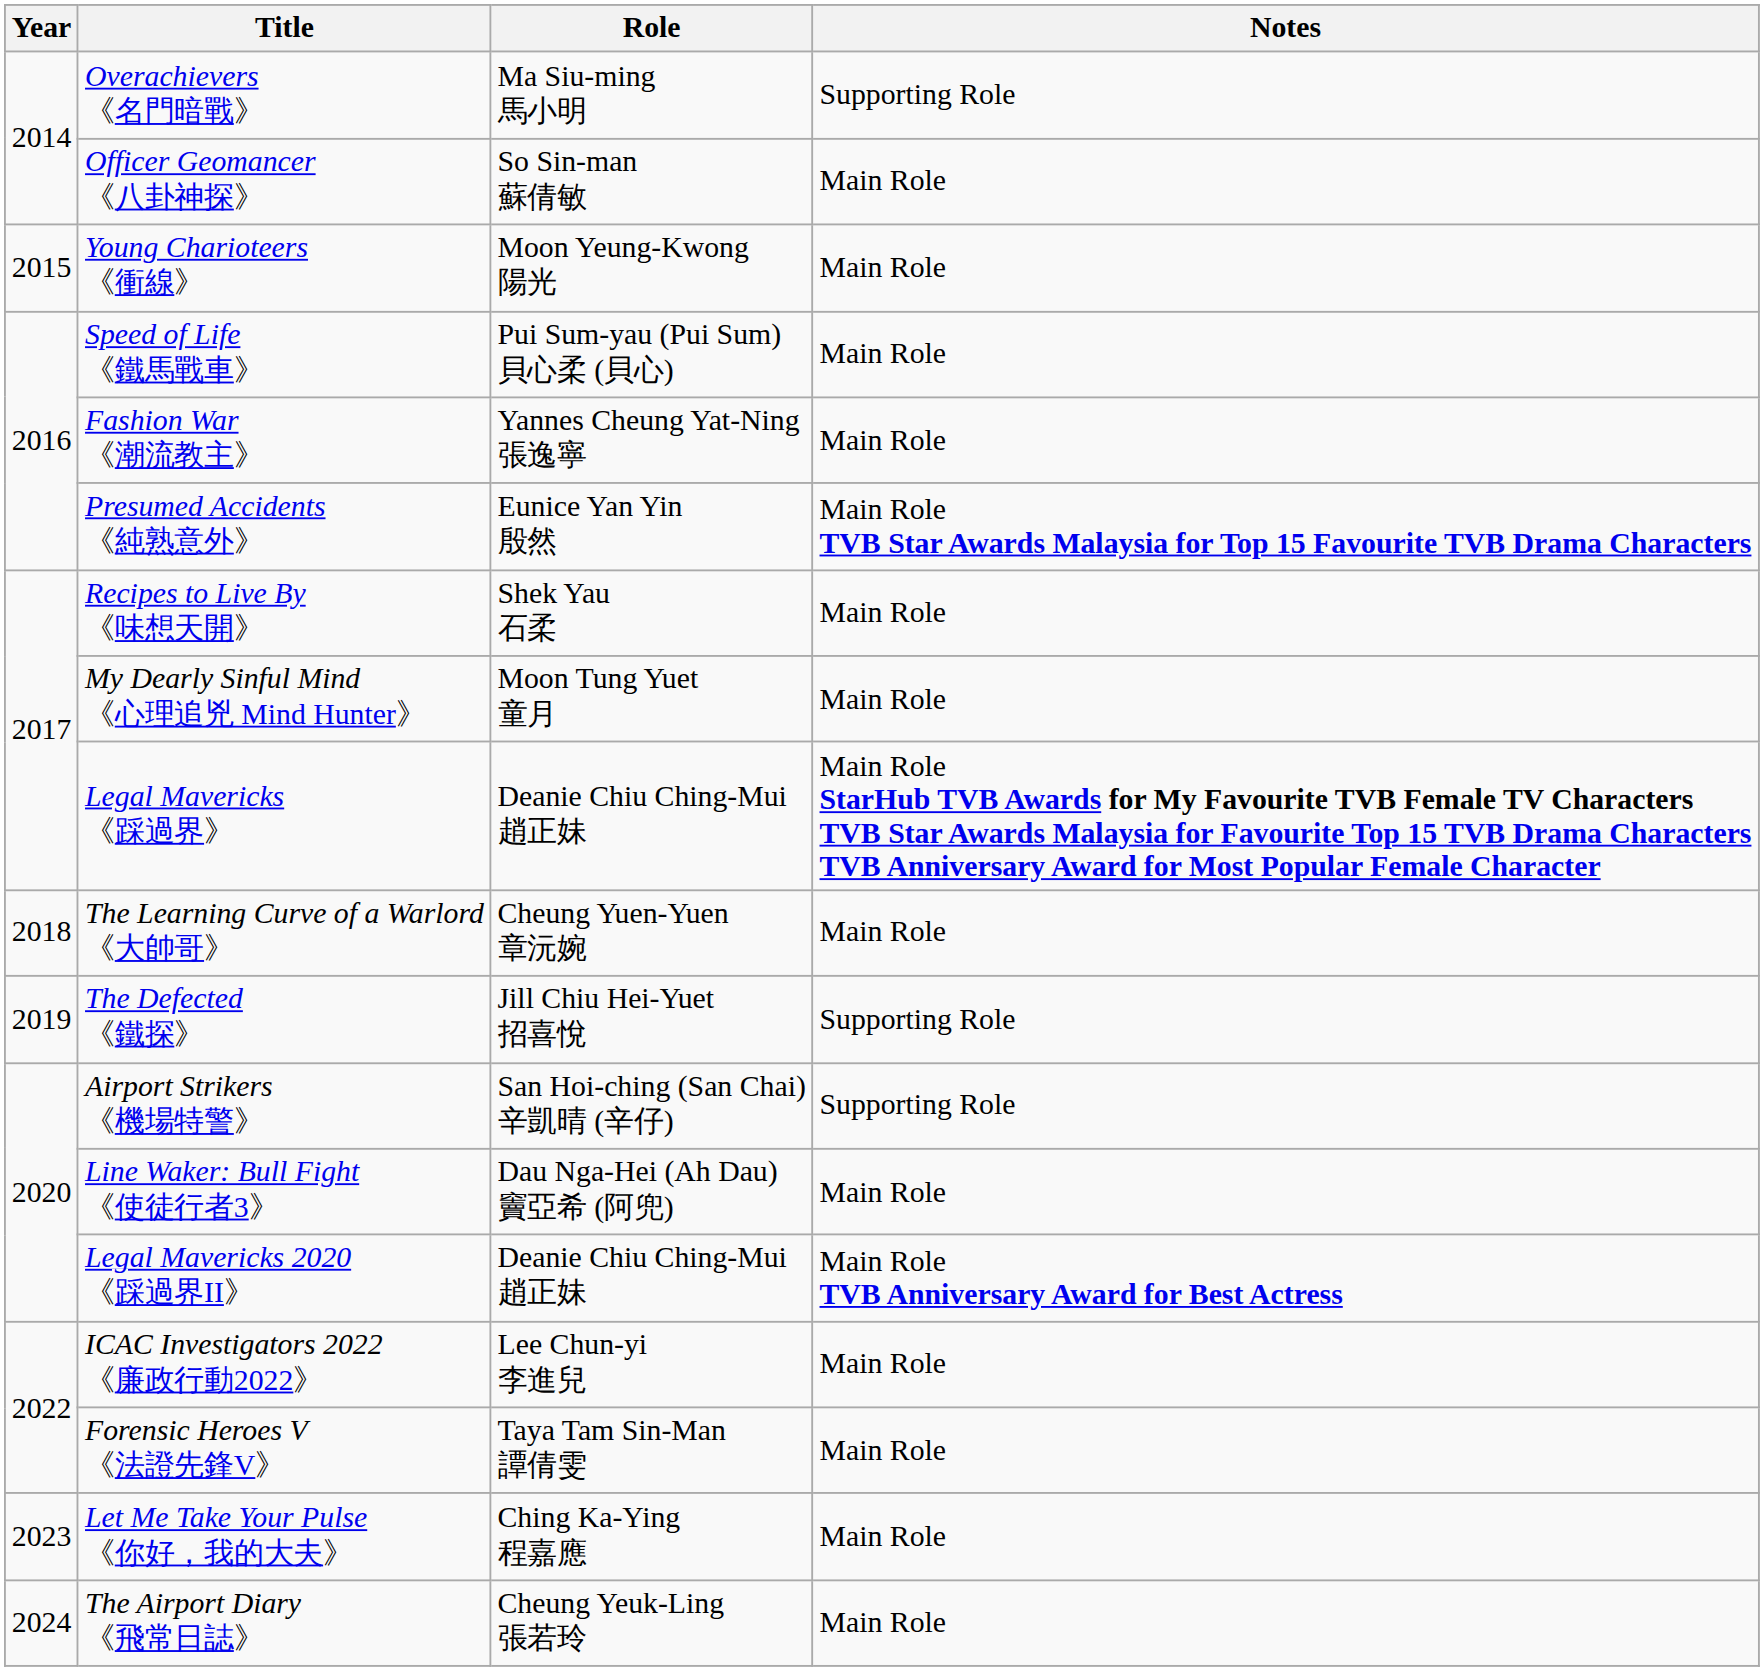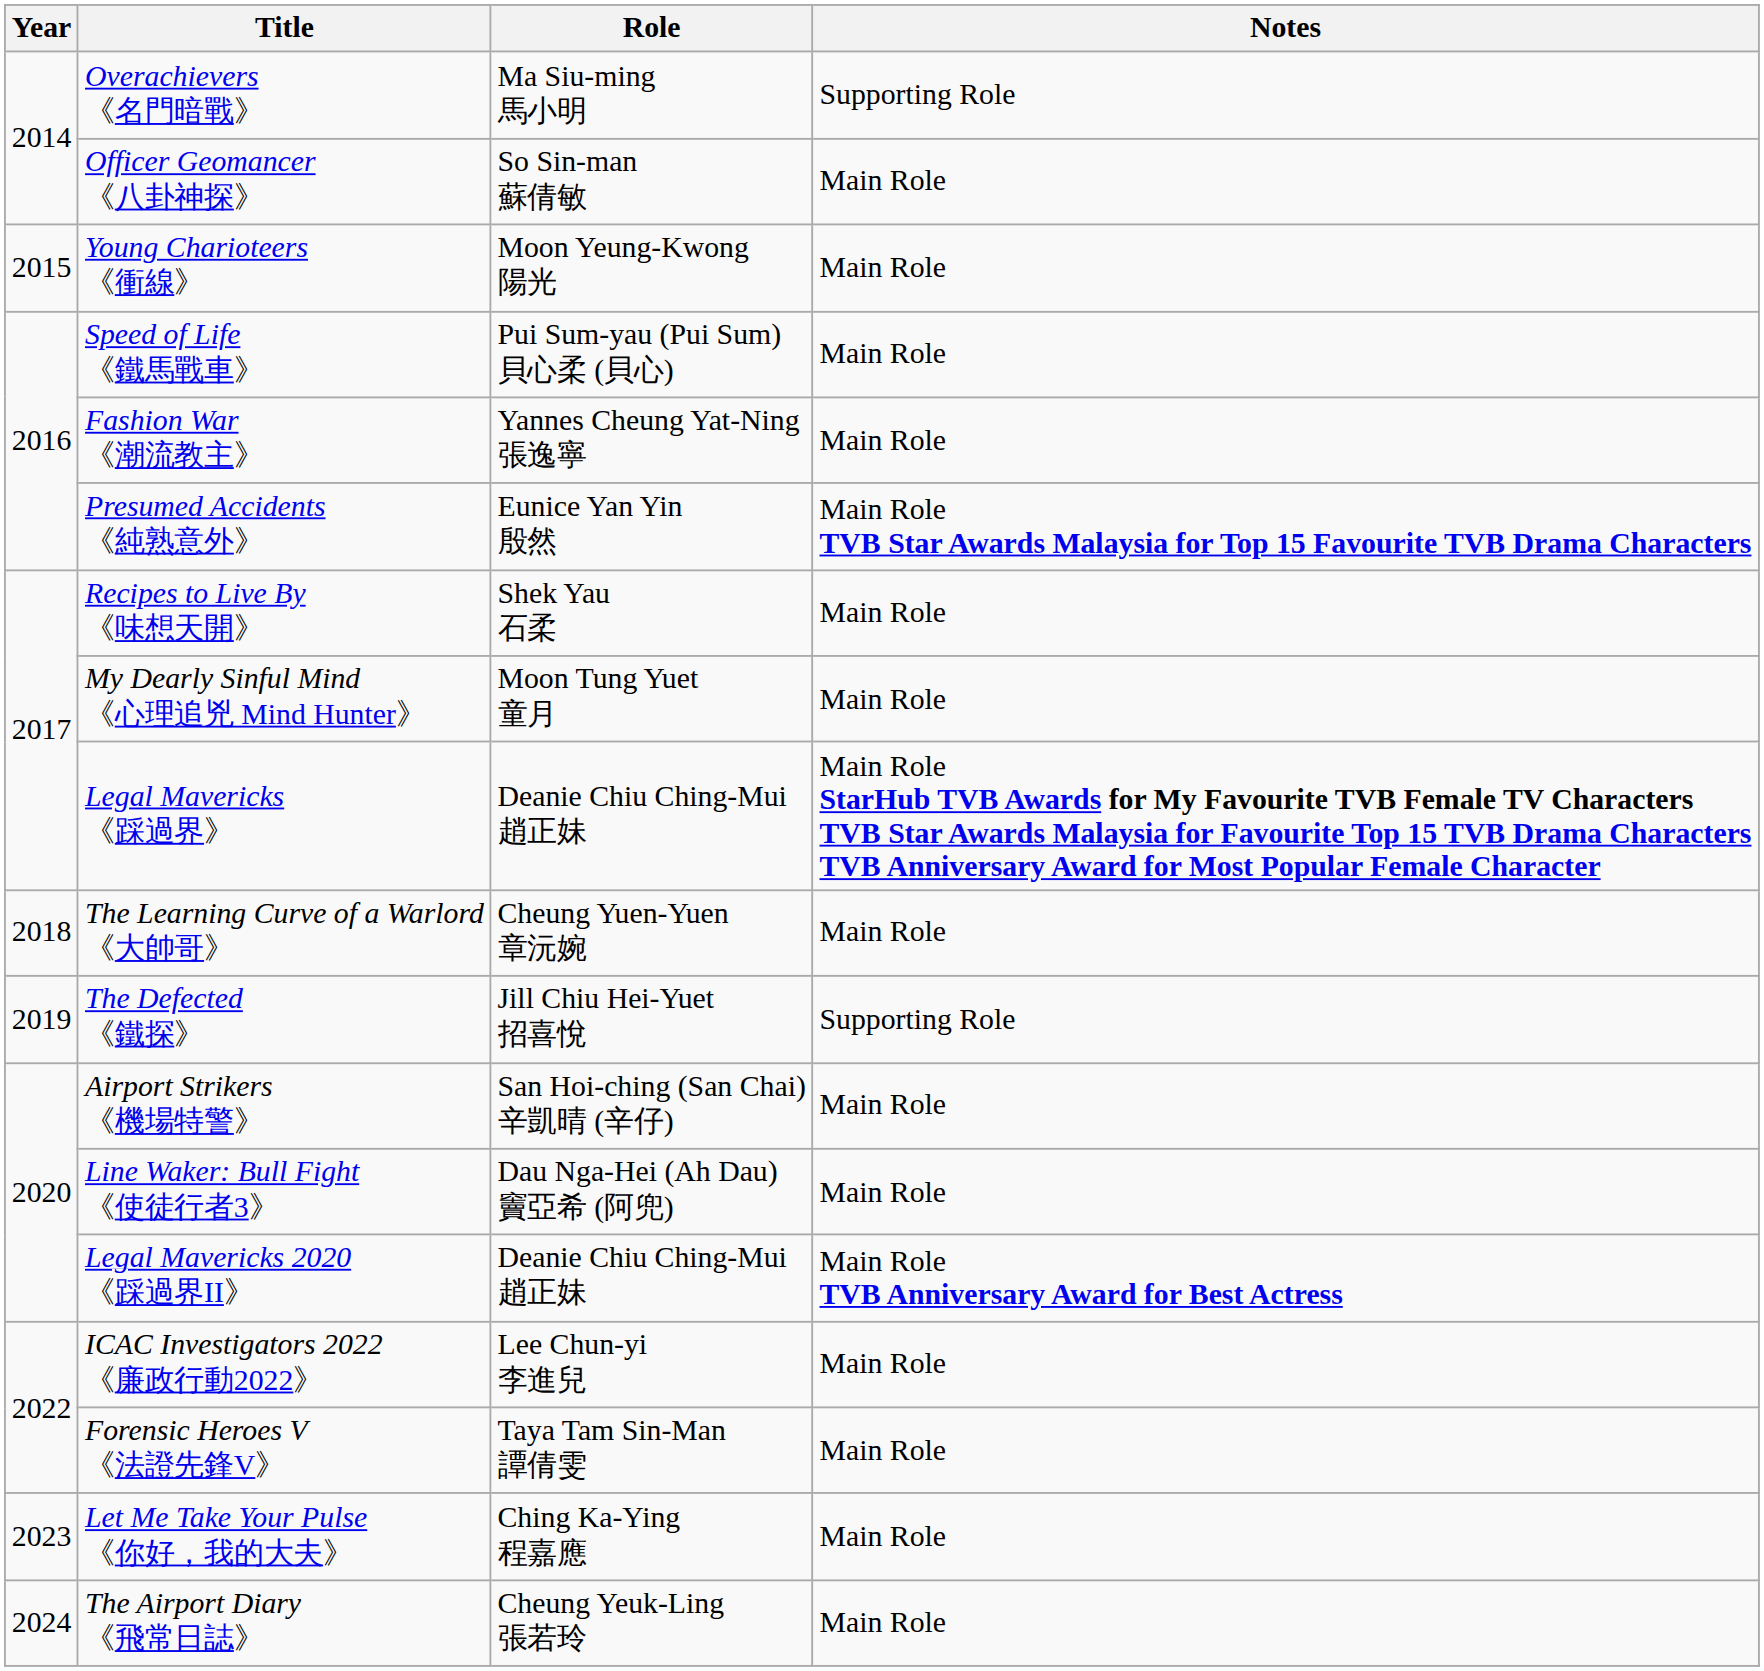Airport Strikers 《機場特警》 | Notes: Supporting Role -> Main Role
